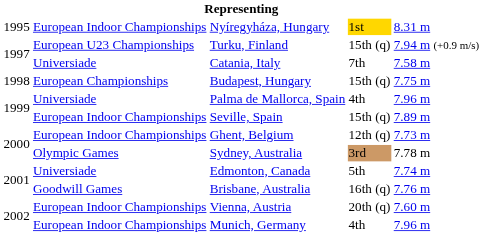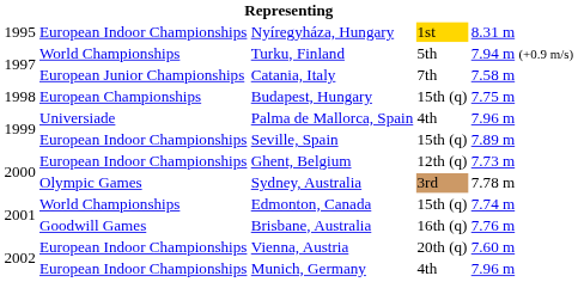Turku, Finland | column 2: European U23 Championships -> World Championships
Turku, Finland | column 4: 15th (q) -> 5th
Catania, Italy | column 2: Universiade -> European Junior Championships
Edmonton, Canada | column 2: Universiade -> World Championships
Edmonton, Canada | column 4: 5th -> 15th (q)
